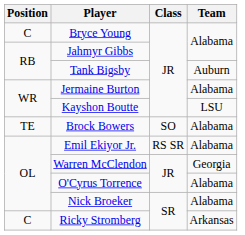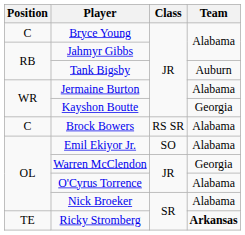Kayshon Boutte | Team: LSU -> Georgia
Brock Bowers | Position: TE -> C
Brock Bowers | Class: SO -> RS SR
Emil Ekiyor Jr. | Class: RS SR -> SO
Ricky Stromberg | Position: C -> TE
Ricky Stromberg | Team: normal -> bold
